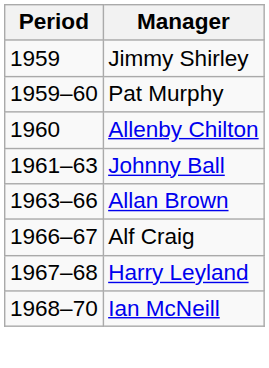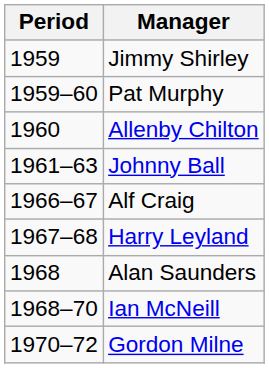- row: 1963–66 | Allan Brown
+ row: 1968 | Alan Saunders
+ row: 1970–72 | Gordon Milne
